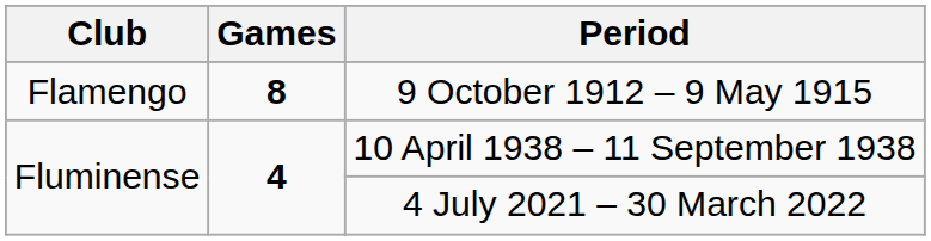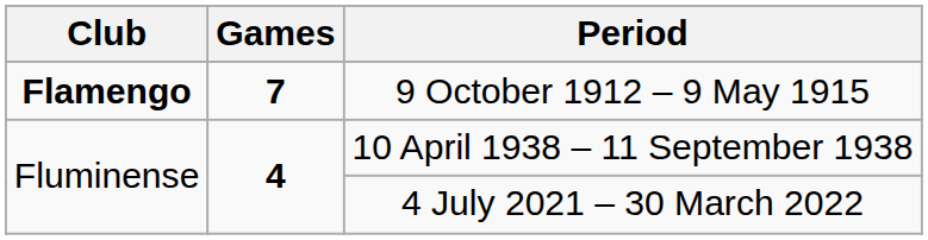9 October 1912 – 9 May 1915 | Club: normal -> bold
9 October 1912 – 9 May 1915 | Games: 8 -> 7
